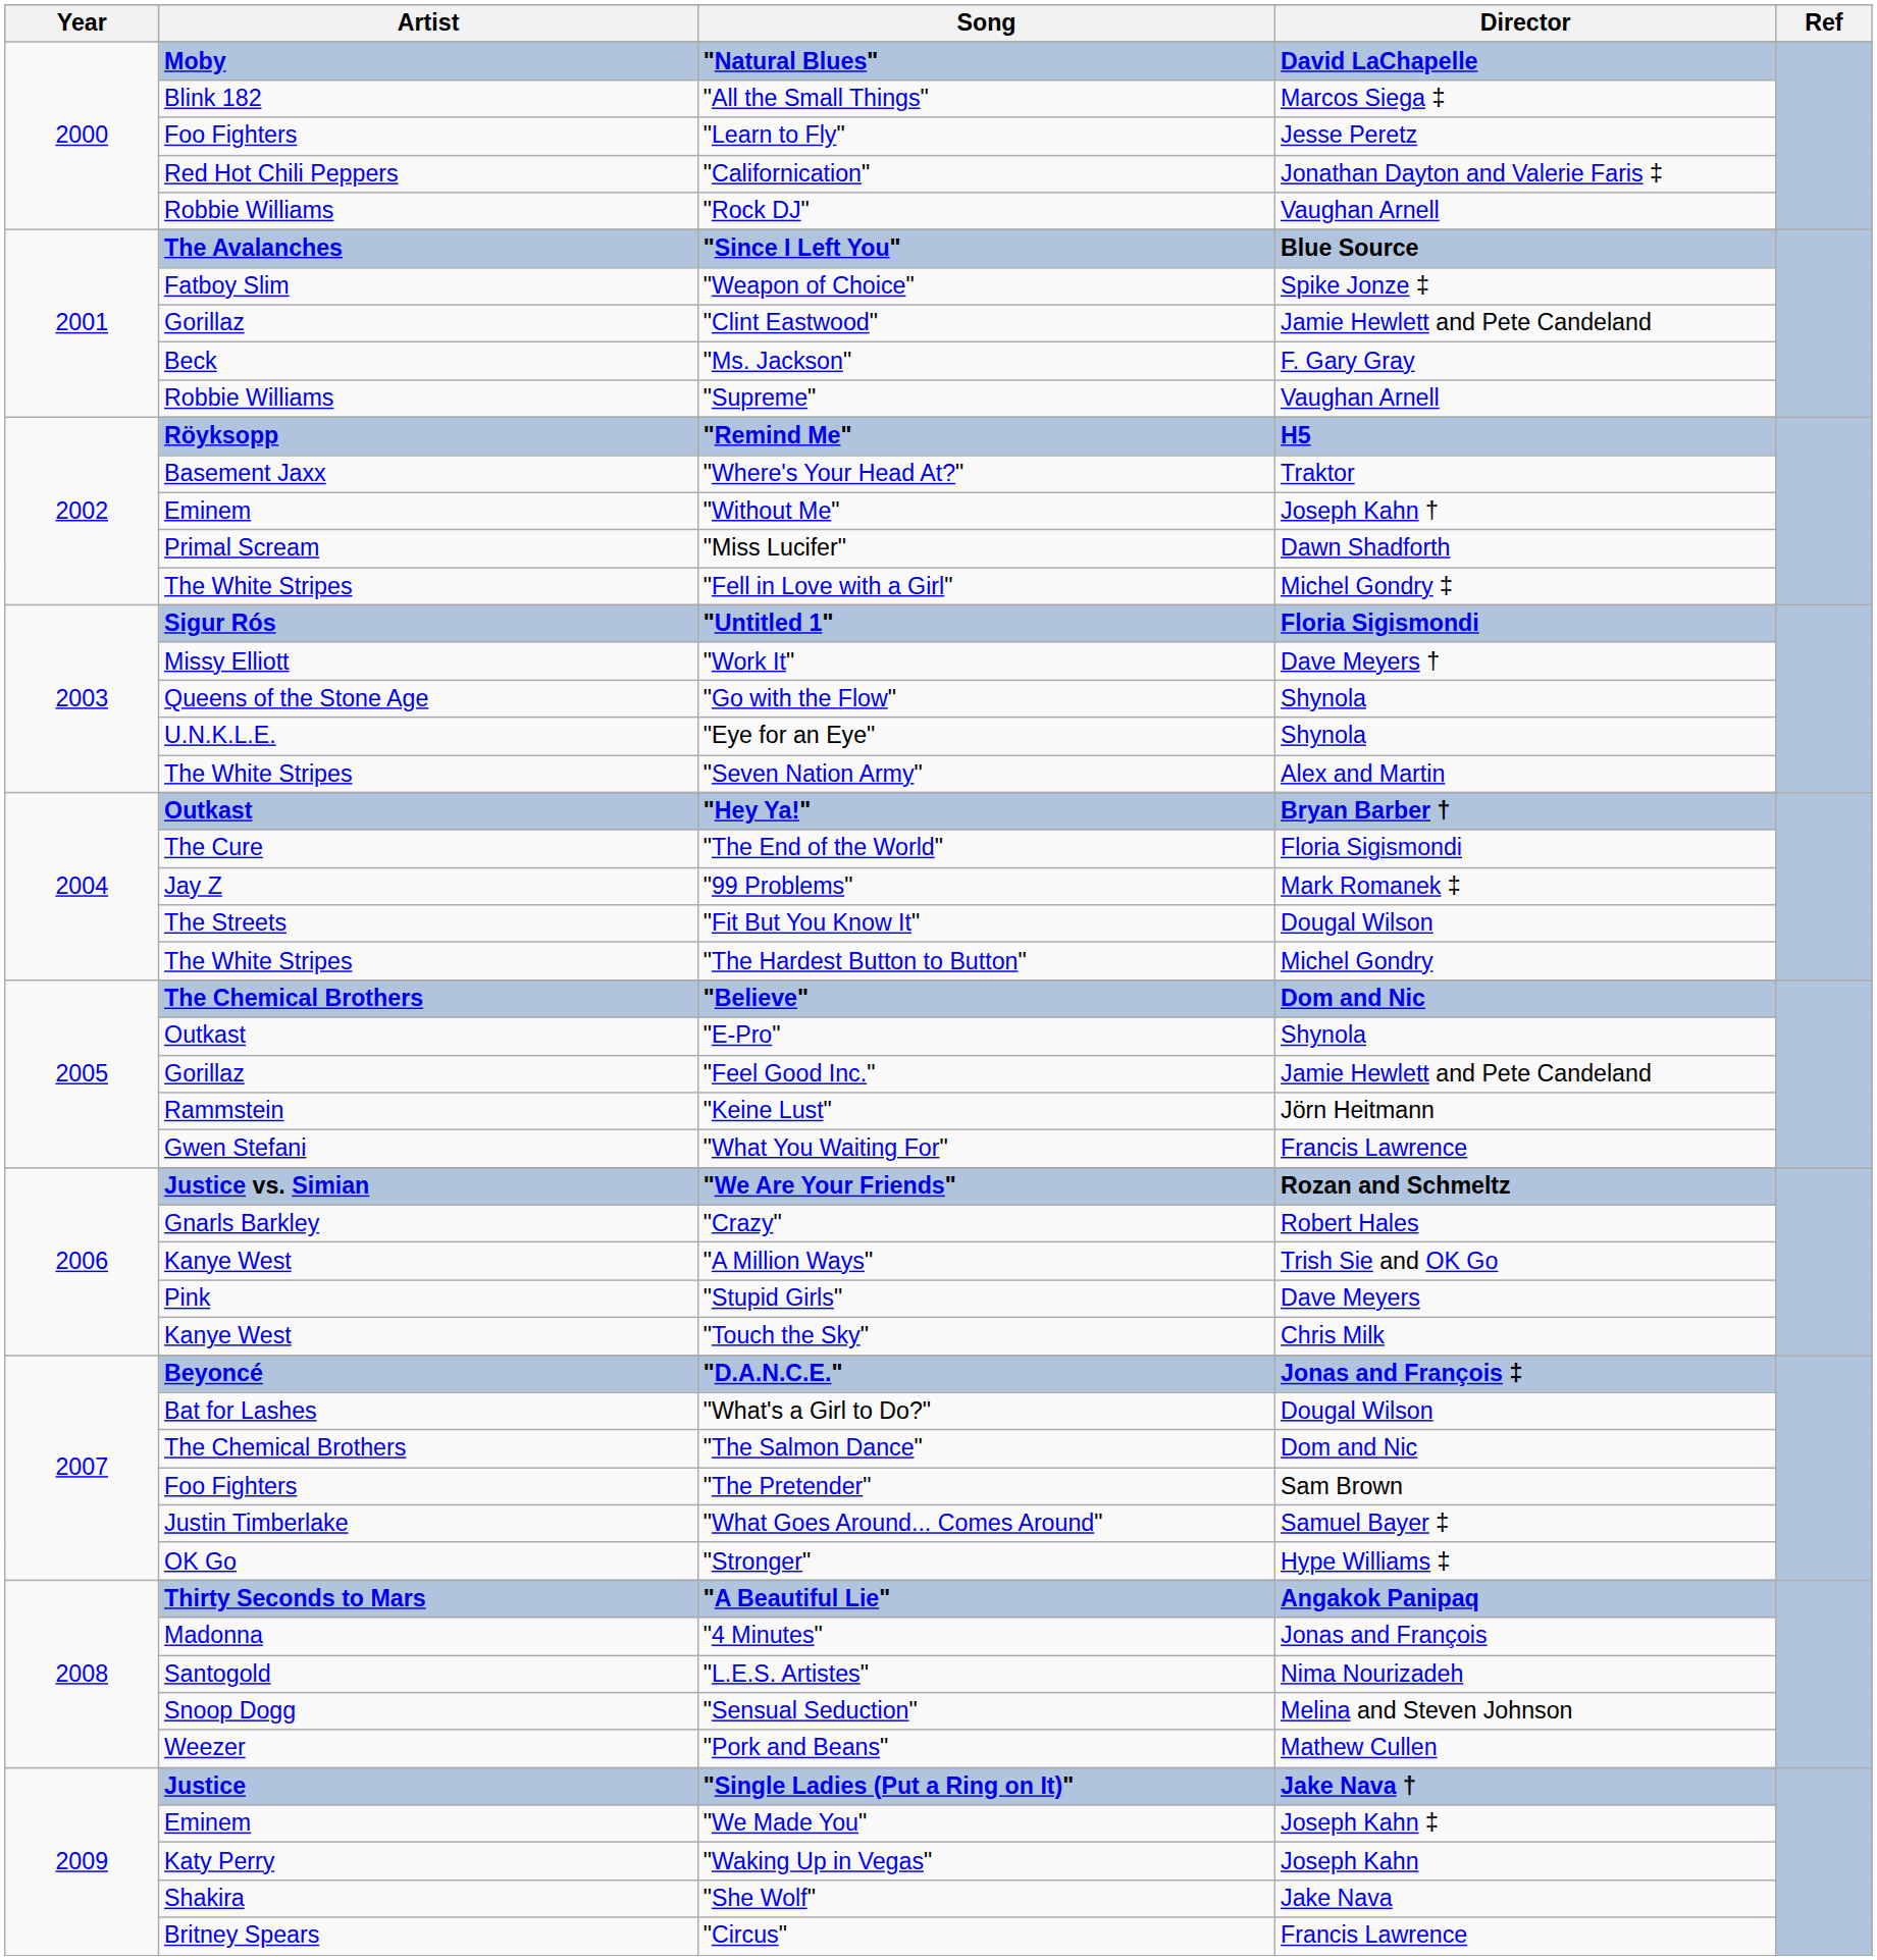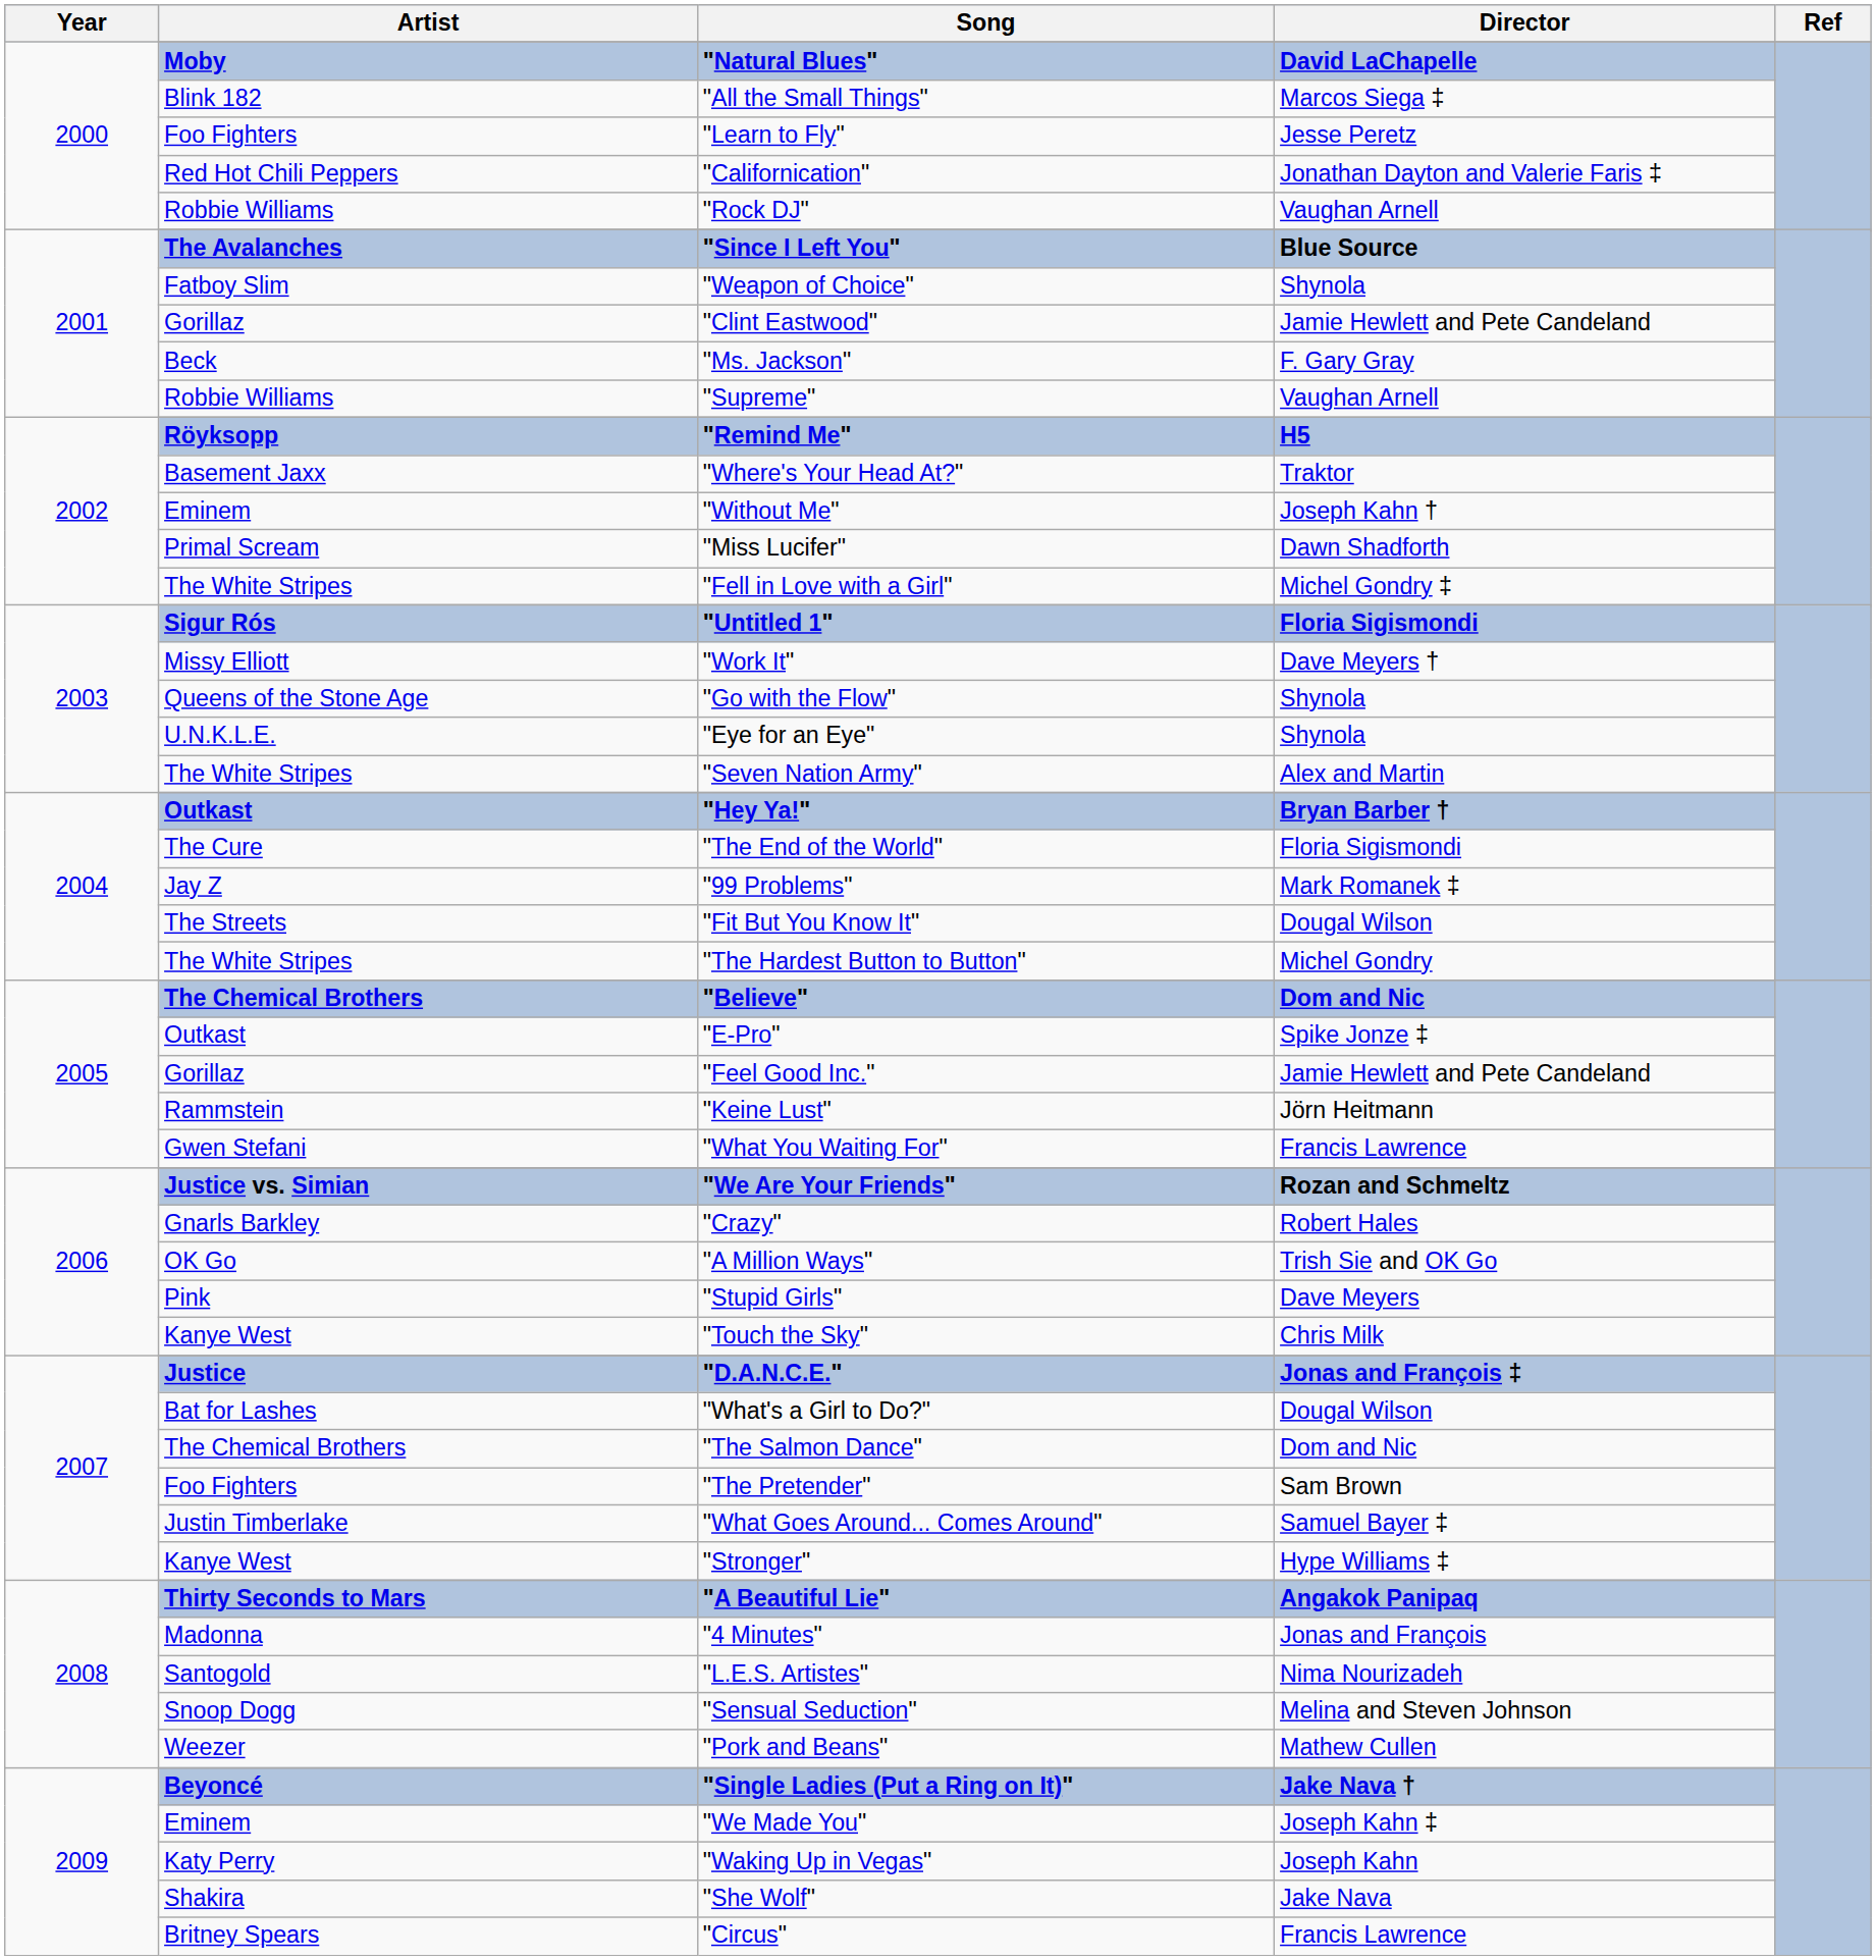"Weapon of Choice" | Director: Spike Jonze ‡ -> Shynola
"E-Pro" | Director: Shynola -> Spike Jonze ‡
"A Million Ways" | Artist: Kanye West -> OK Go
"D.A.N.C.E." | Artist: Beyoncé -> Justice
"Stronger" | Artist: OK Go -> Kanye West
"Single Ladies (Put a Ring on It)" | Artist: Justice -> Beyoncé
